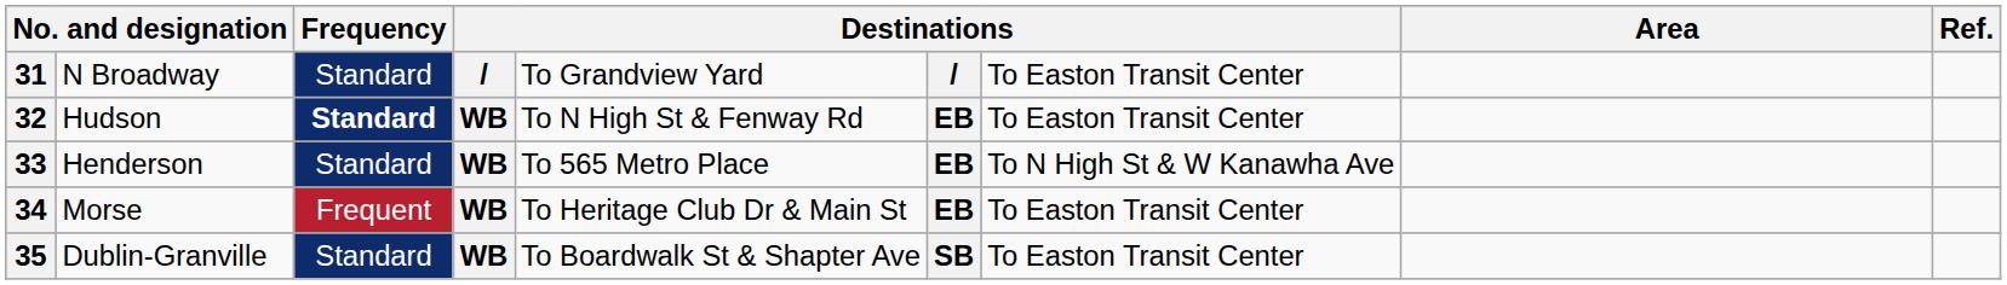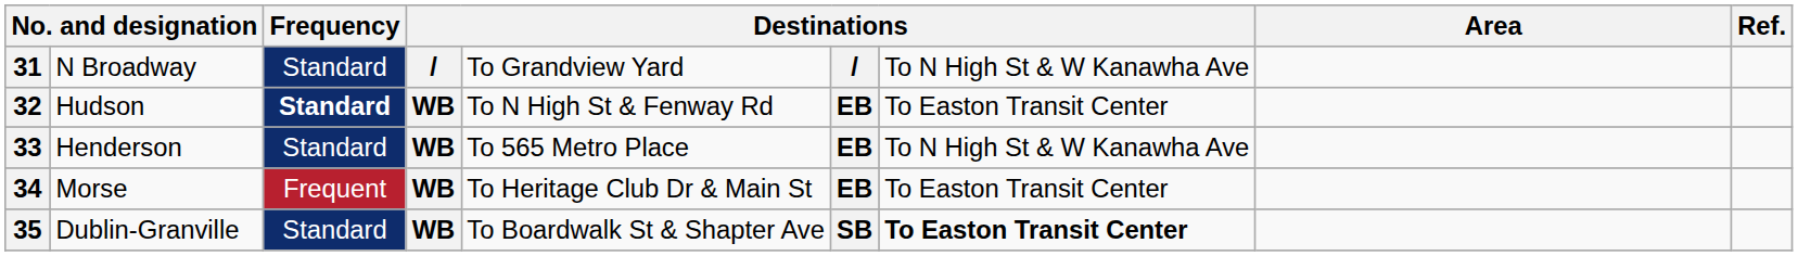31 | column 7: To Easton Transit Center -> To N High St & W Kanawha Ave
35 | column 7: normal -> bold
